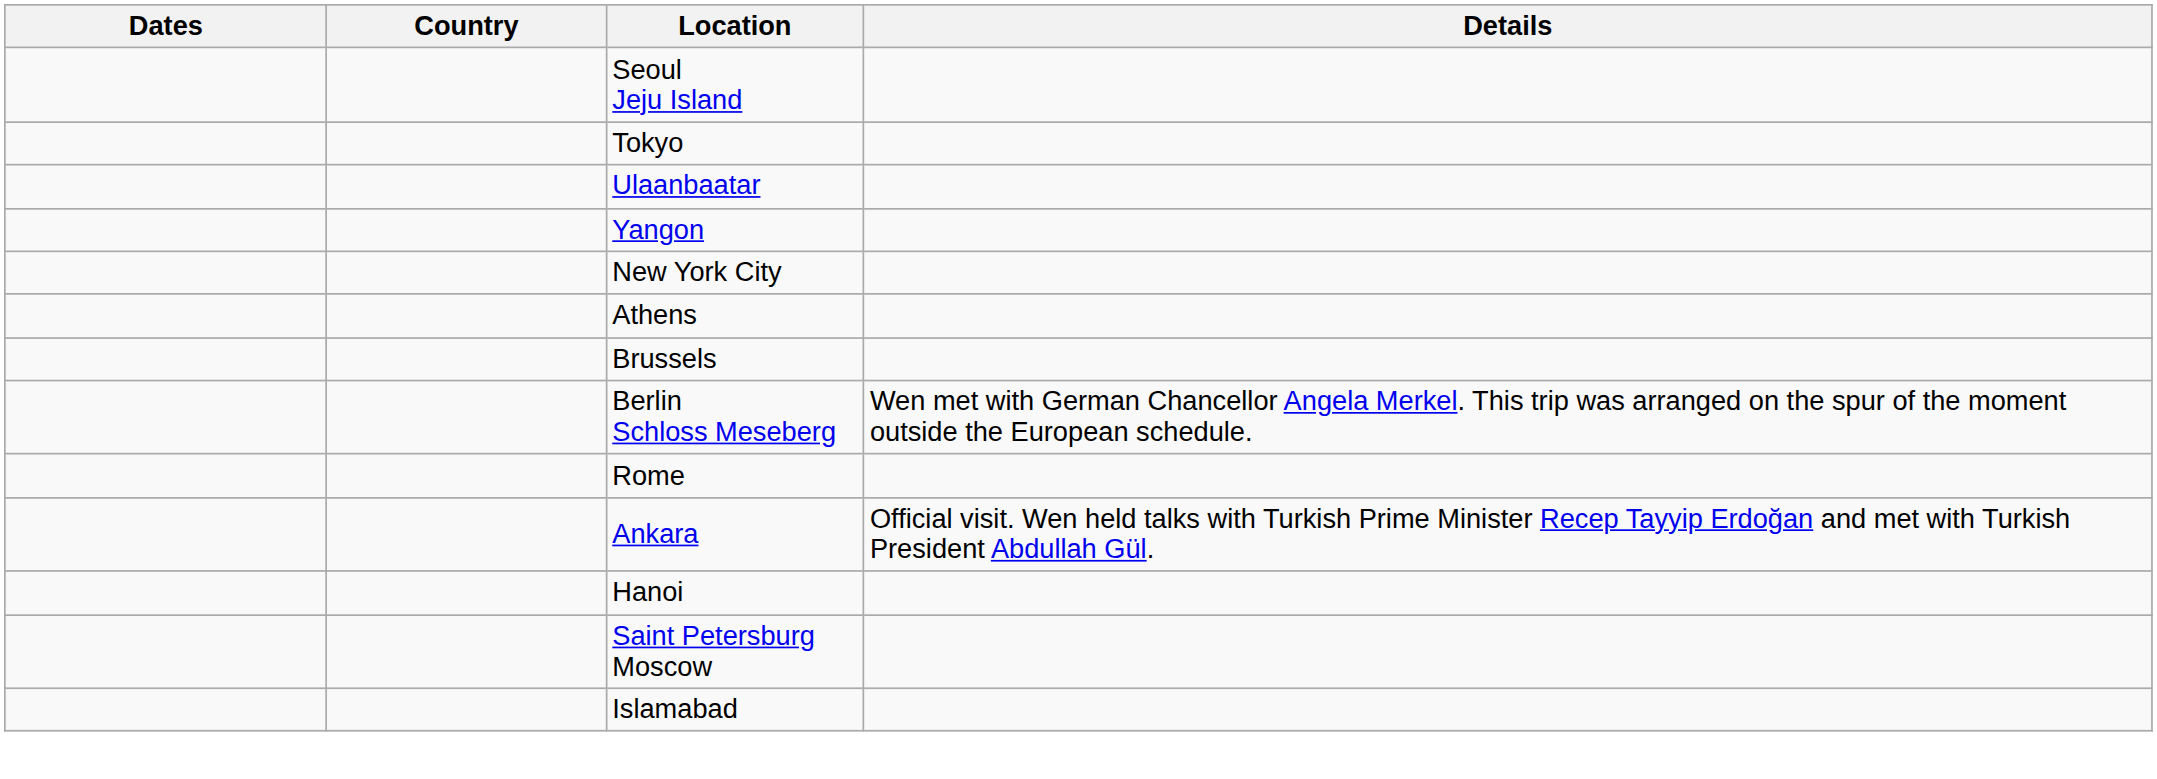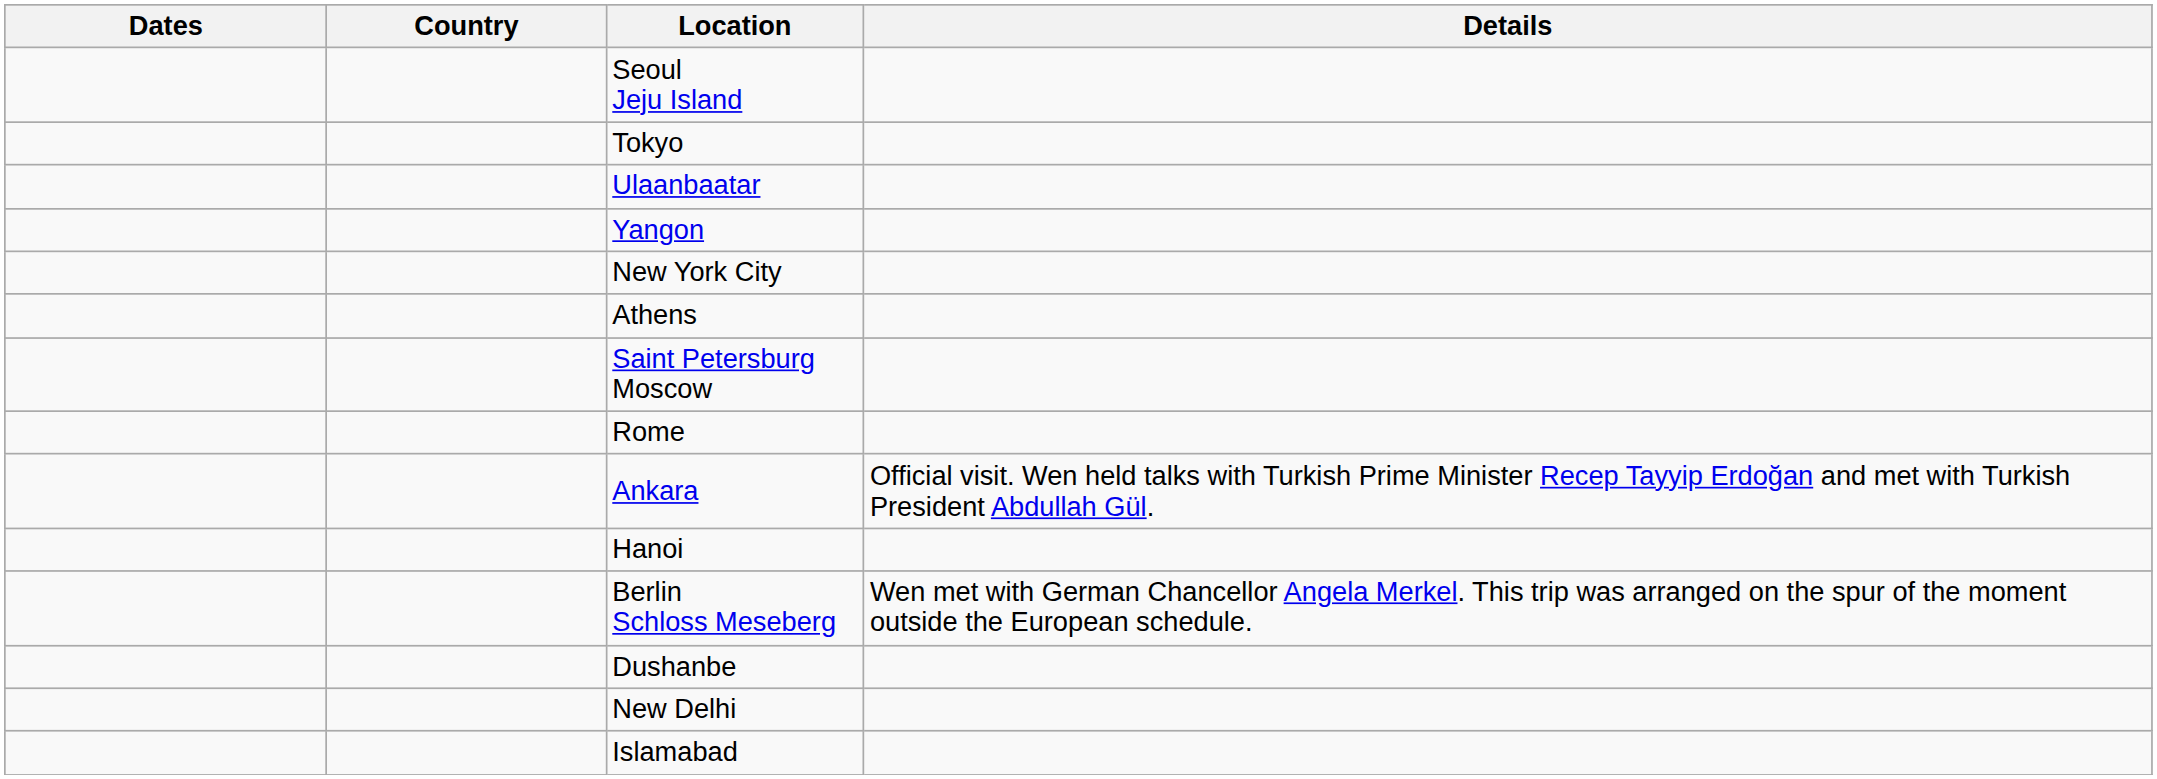- row: Brussels
rows swapped: Berlin Schloss Meseberg <-> Saint Petersburg Moscow
+ row: Dushanbe
+ row: New Delhi
